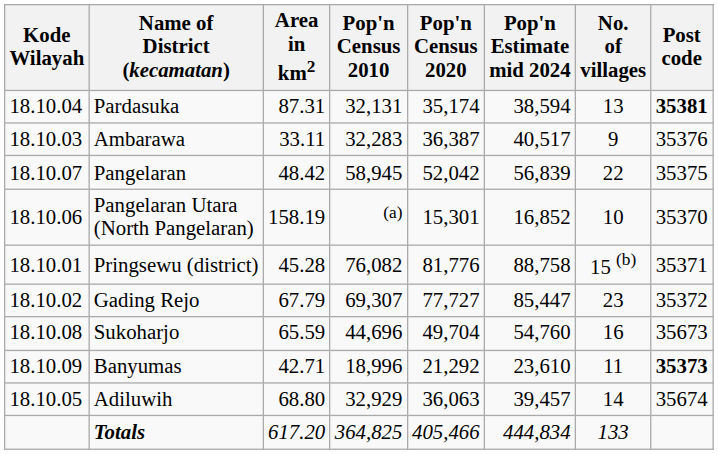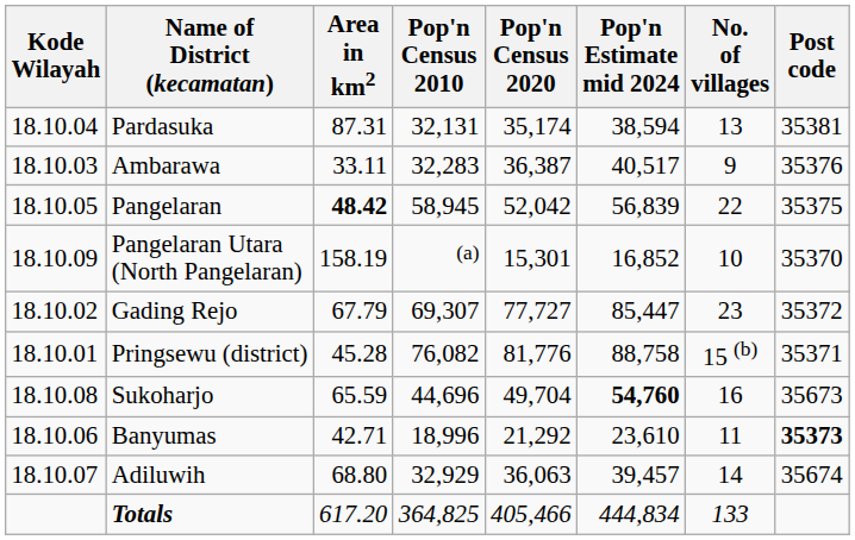Pardasuka | Post code: bold -> normal
Pangelaran | Kode Wilayah: 18.10.07 -> 18.10.05
Pangelaran | Area in km2: normal -> bold
Pangelaran Utara (North Pangelaran) | Kode Wilayah: 18.10.06 -> 18.10.09
rows swapped: Pringsewu (district) <-> Gading Rejo
Sukoharjo | Pop'n Estimate mid 2024: normal -> bold
Banyumas | Kode Wilayah: 18.10.09 -> 18.10.06
Adiluwih | Kode Wilayah: 18.10.05 -> 18.10.07
